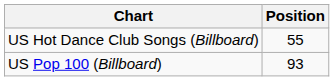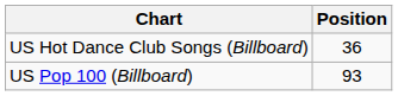US Hot Dance Club Songs (Billboard) | Position: 55 -> 36
